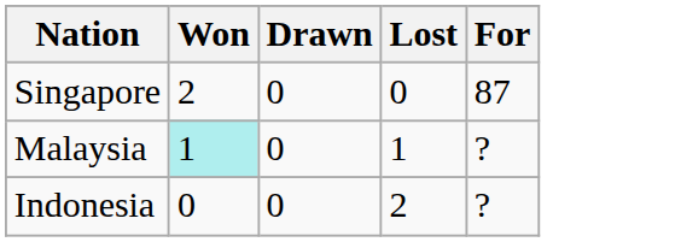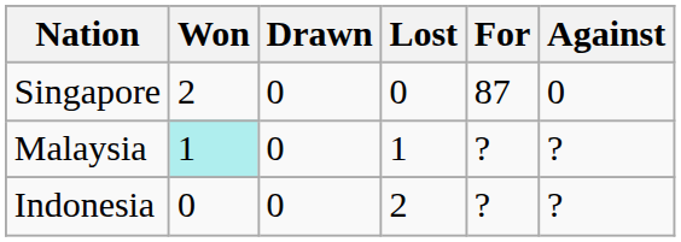+ column: Against | 0 | ? | ?
